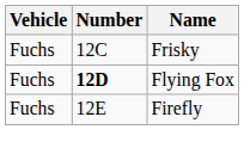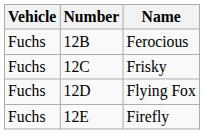+ row: Fuchs | 12B | Ferocious
Flying Fox | Number: bold -> normal
